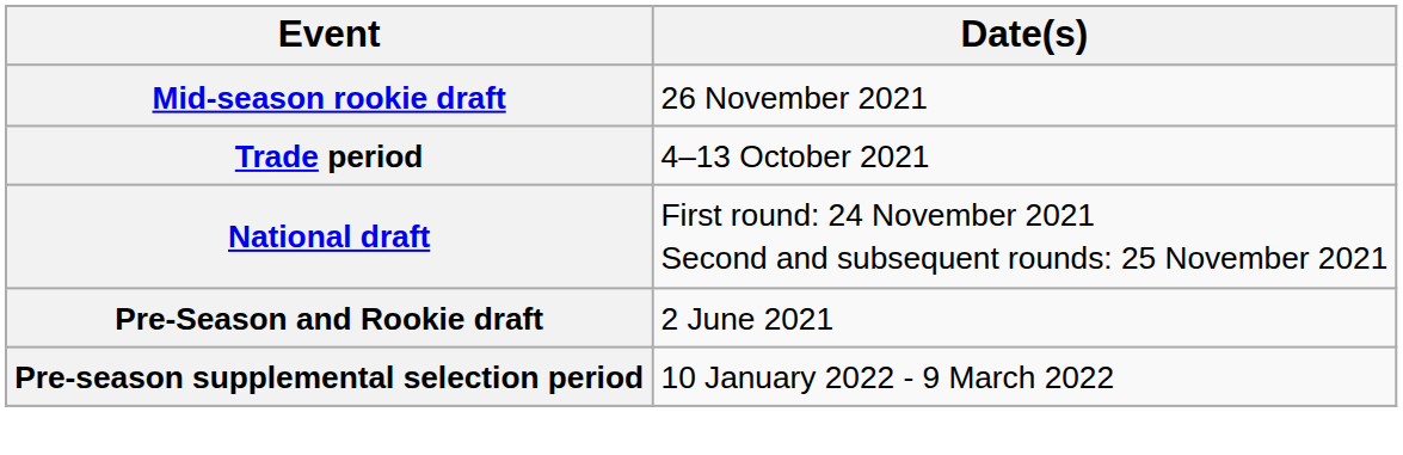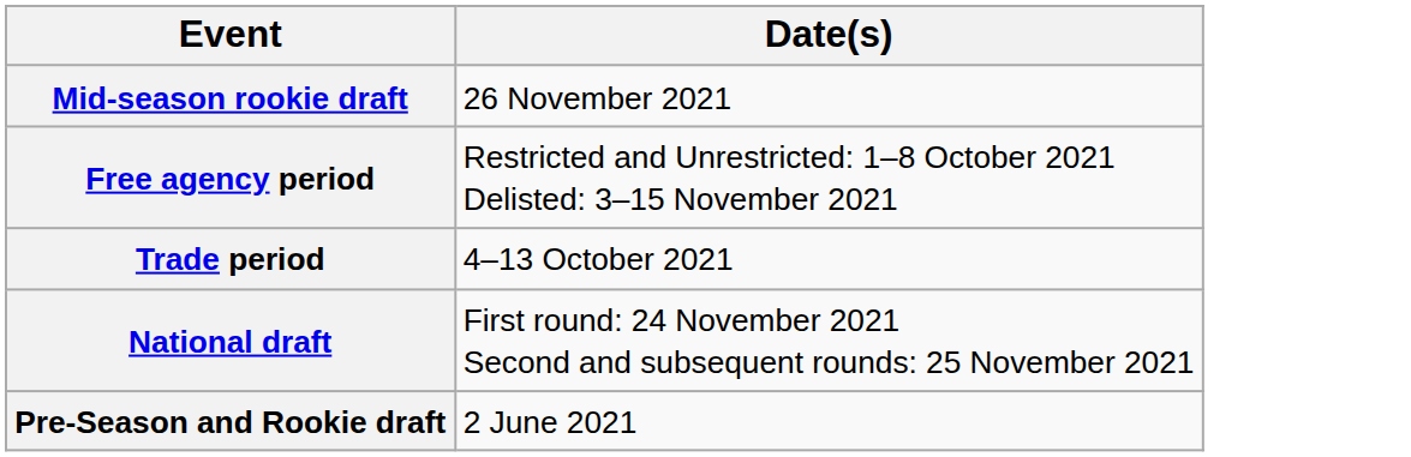+ row: Free agency period | Restricted and Unrestricted: 1–8 October 2021 Delisted: 3–15 November 2021
- row: Pre-season supplemental selection period | 10 January 2022 - 9 March 2022
